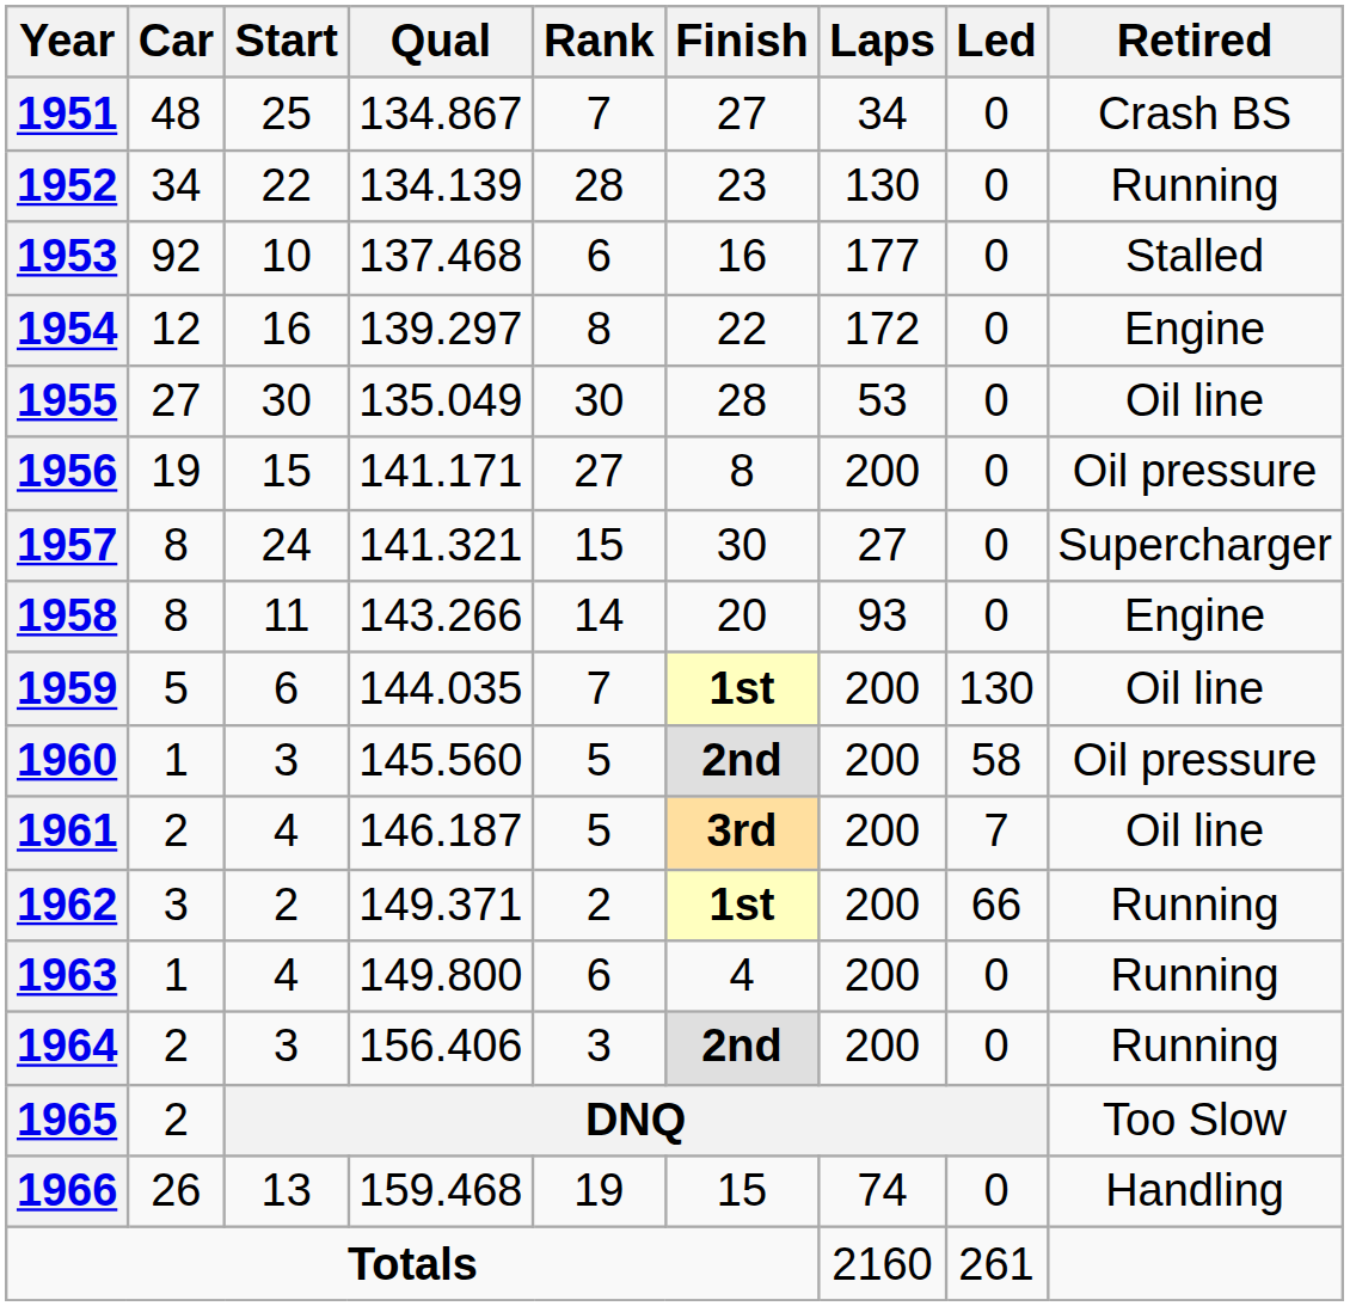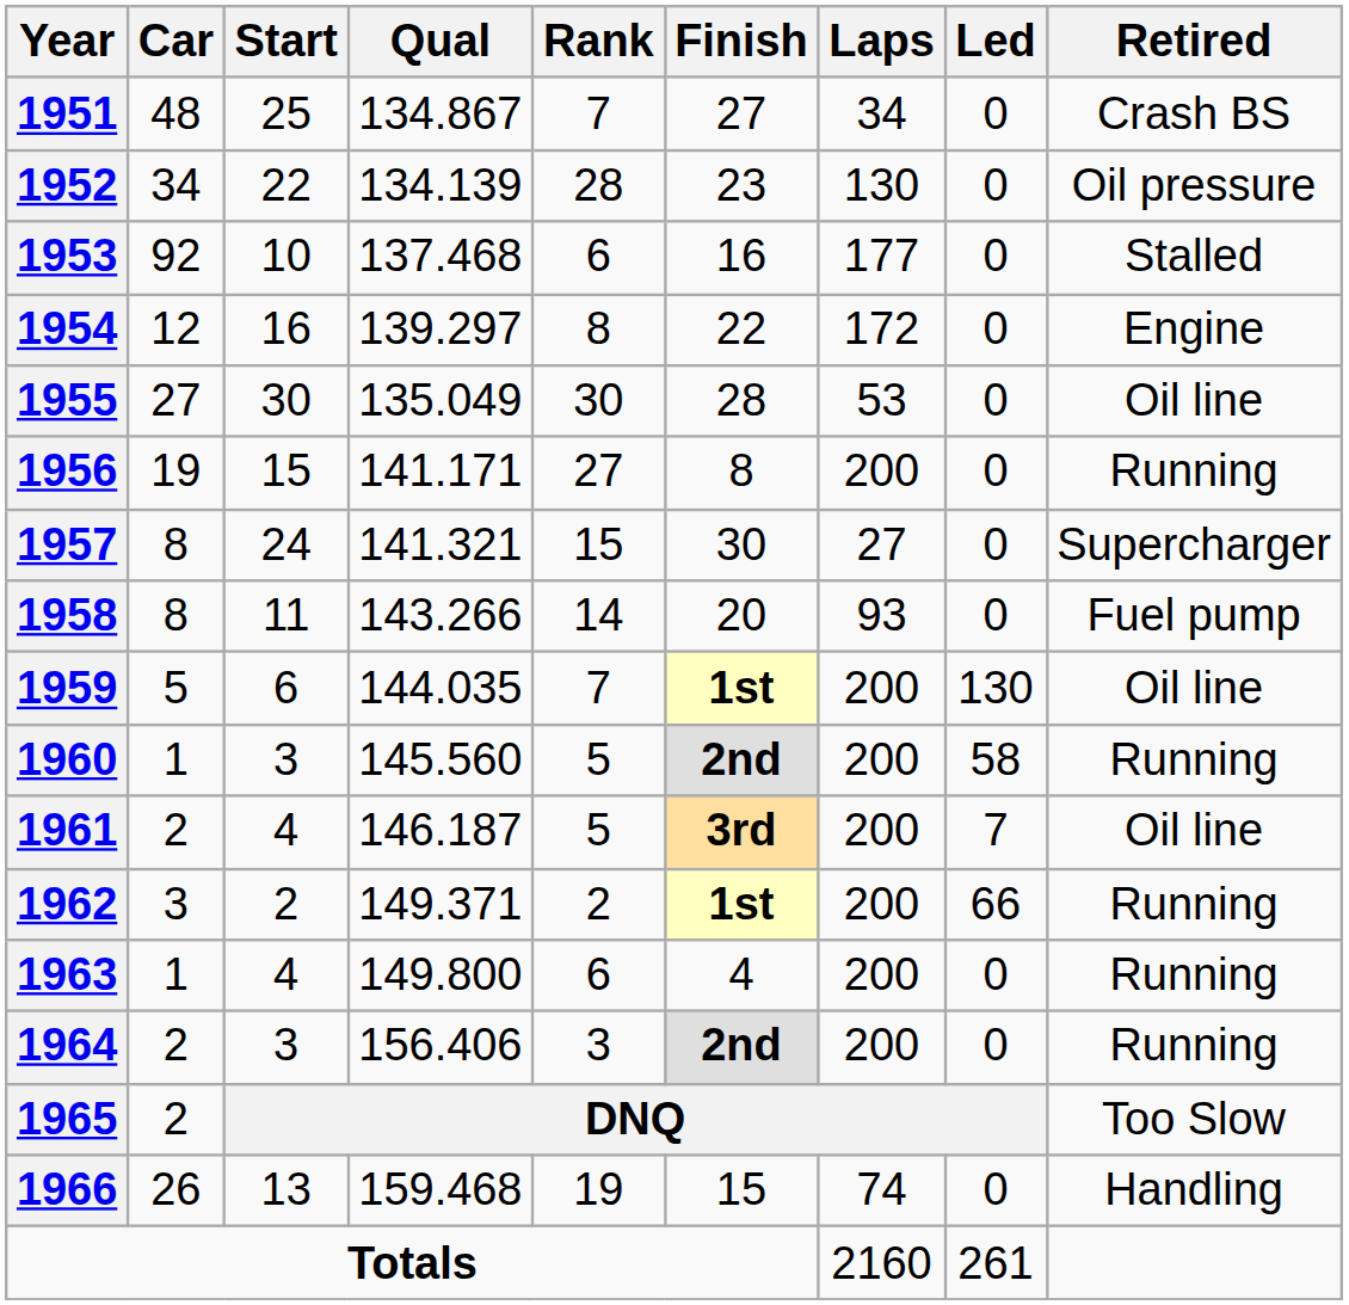1952 | Retired: Running -> Oil pressure
1956 | Retired: Oil pressure -> Running
1958 | Retired: Engine -> Fuel pump
1960 | Retired: Oil pressure -> Running
